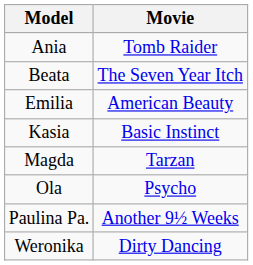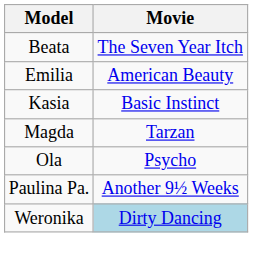- row: Ania | Tomb Raider
Weronika | Movie: no background -> lightblue background
